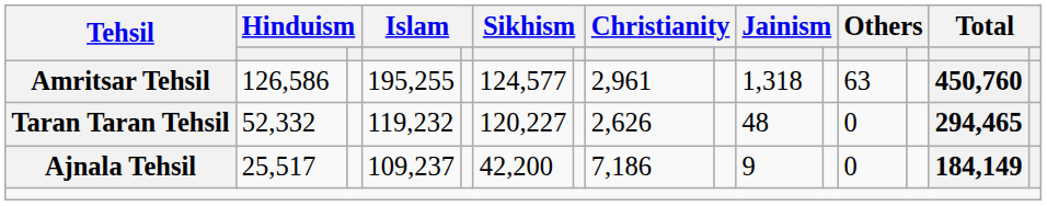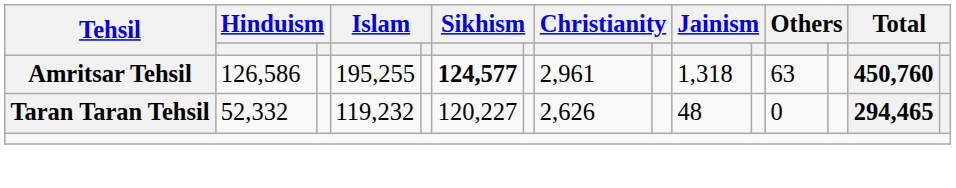Amritsar Tehsil | column 6: normal -> bold
- row: Ajnala Tehsil | 25,517 | 109,237 | 42,200 | 7,186 | 9 | 0 | 184,149
